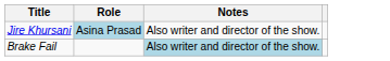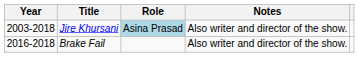+ column: Year | 2003-2018 | 2016-2018
Brake Fail | Notes: lightblue background -> no background
